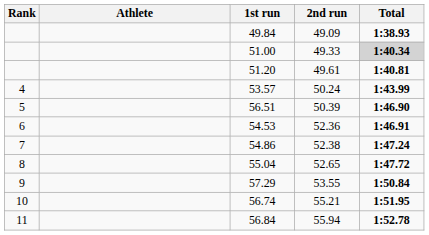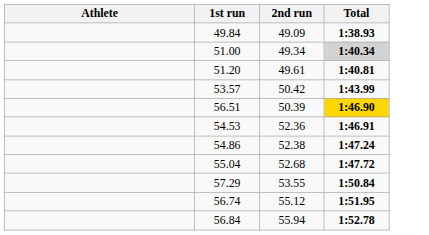- column: Rank | 4 | 5 | 6 | 7 | 8 | 9 | 10 | 11
51.00 | 2nd run: 49.33 -> 49.34
53.57 | 2nd run: 50.24 -> 50.42
56.51 | Total: no background -> gold background
55.04 | 2nd run: 52.65 -> 52.68
56.74 | 2nd run: 55.21 -> 55.12
